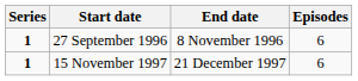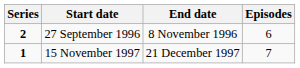27 September 1996 | Series: 1 -> 2
15 November 1997 | Episodes: 6 -> 7
